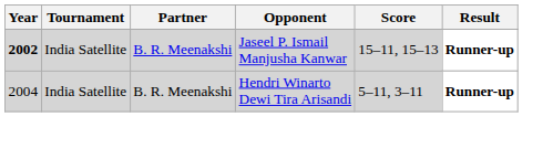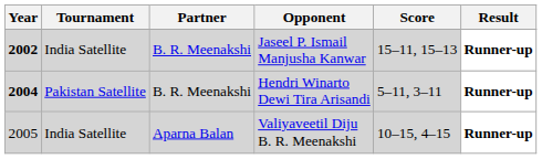Hendri Winarto Dewi Tira Arisandi | Year: normal -> bold
Hendri Winarto Dewi Tira Arisandi | Tournament: India Satellite -> Pakistan Satellite
+ row: 2005 | India Satellite | Aparna Balan | Valiyaveetil Diju B. R. Meenakshi | 10–15, 4–15 | Runner-up
